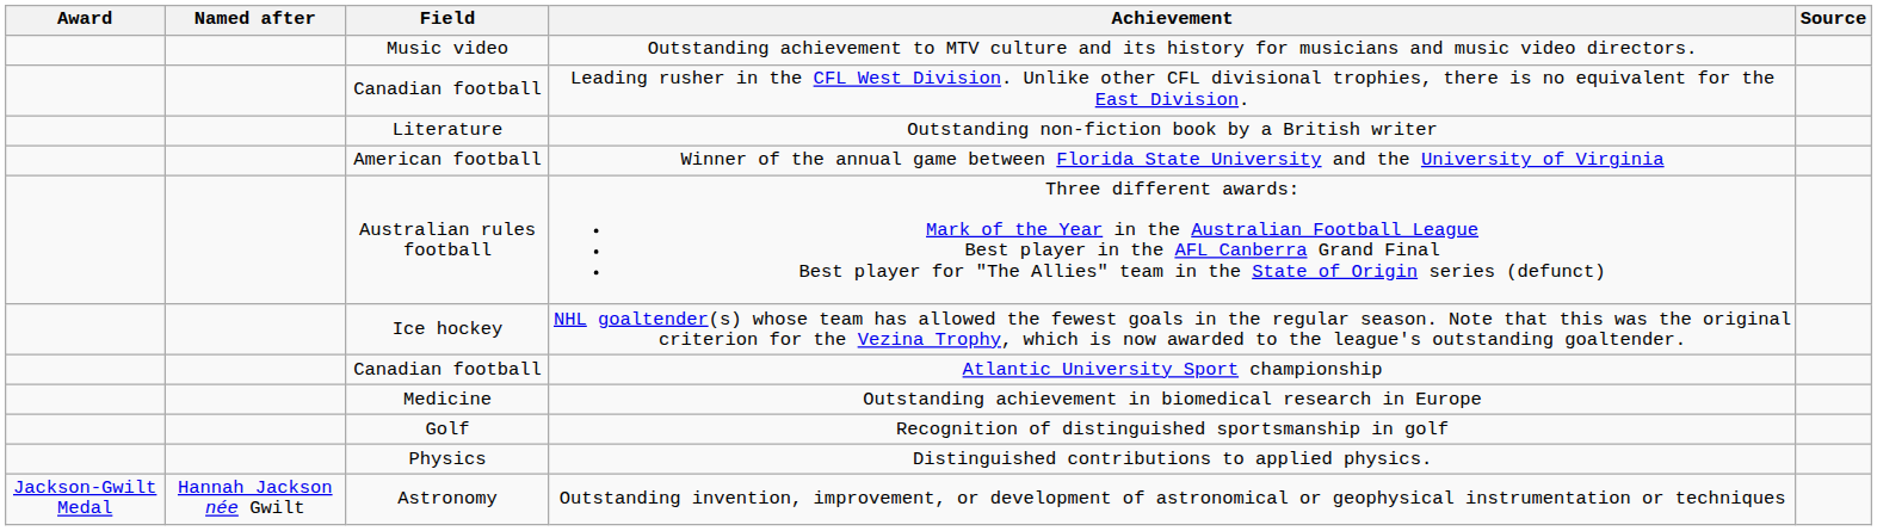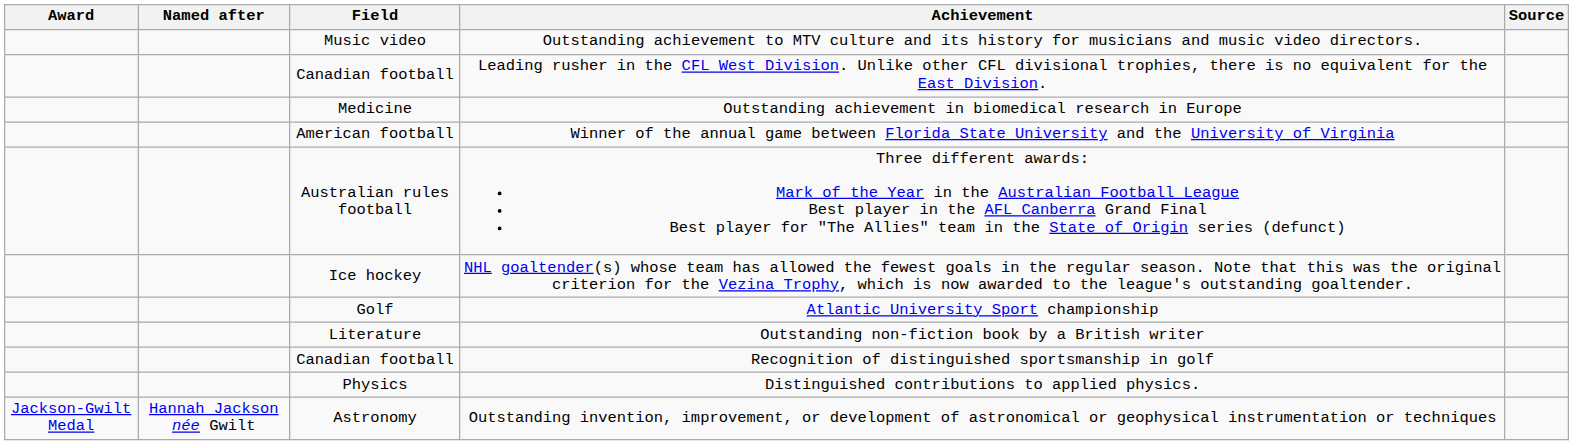rows swapped: Outstanding achievement in biomedical research in Europe <-> Outstanding non-fiction book by a British writer
Atlantic University Sport championship | Field: Canadian football -> Golf
Recognition of distinguished sportsmanship in golf | Field: Golf -> Canadian football
